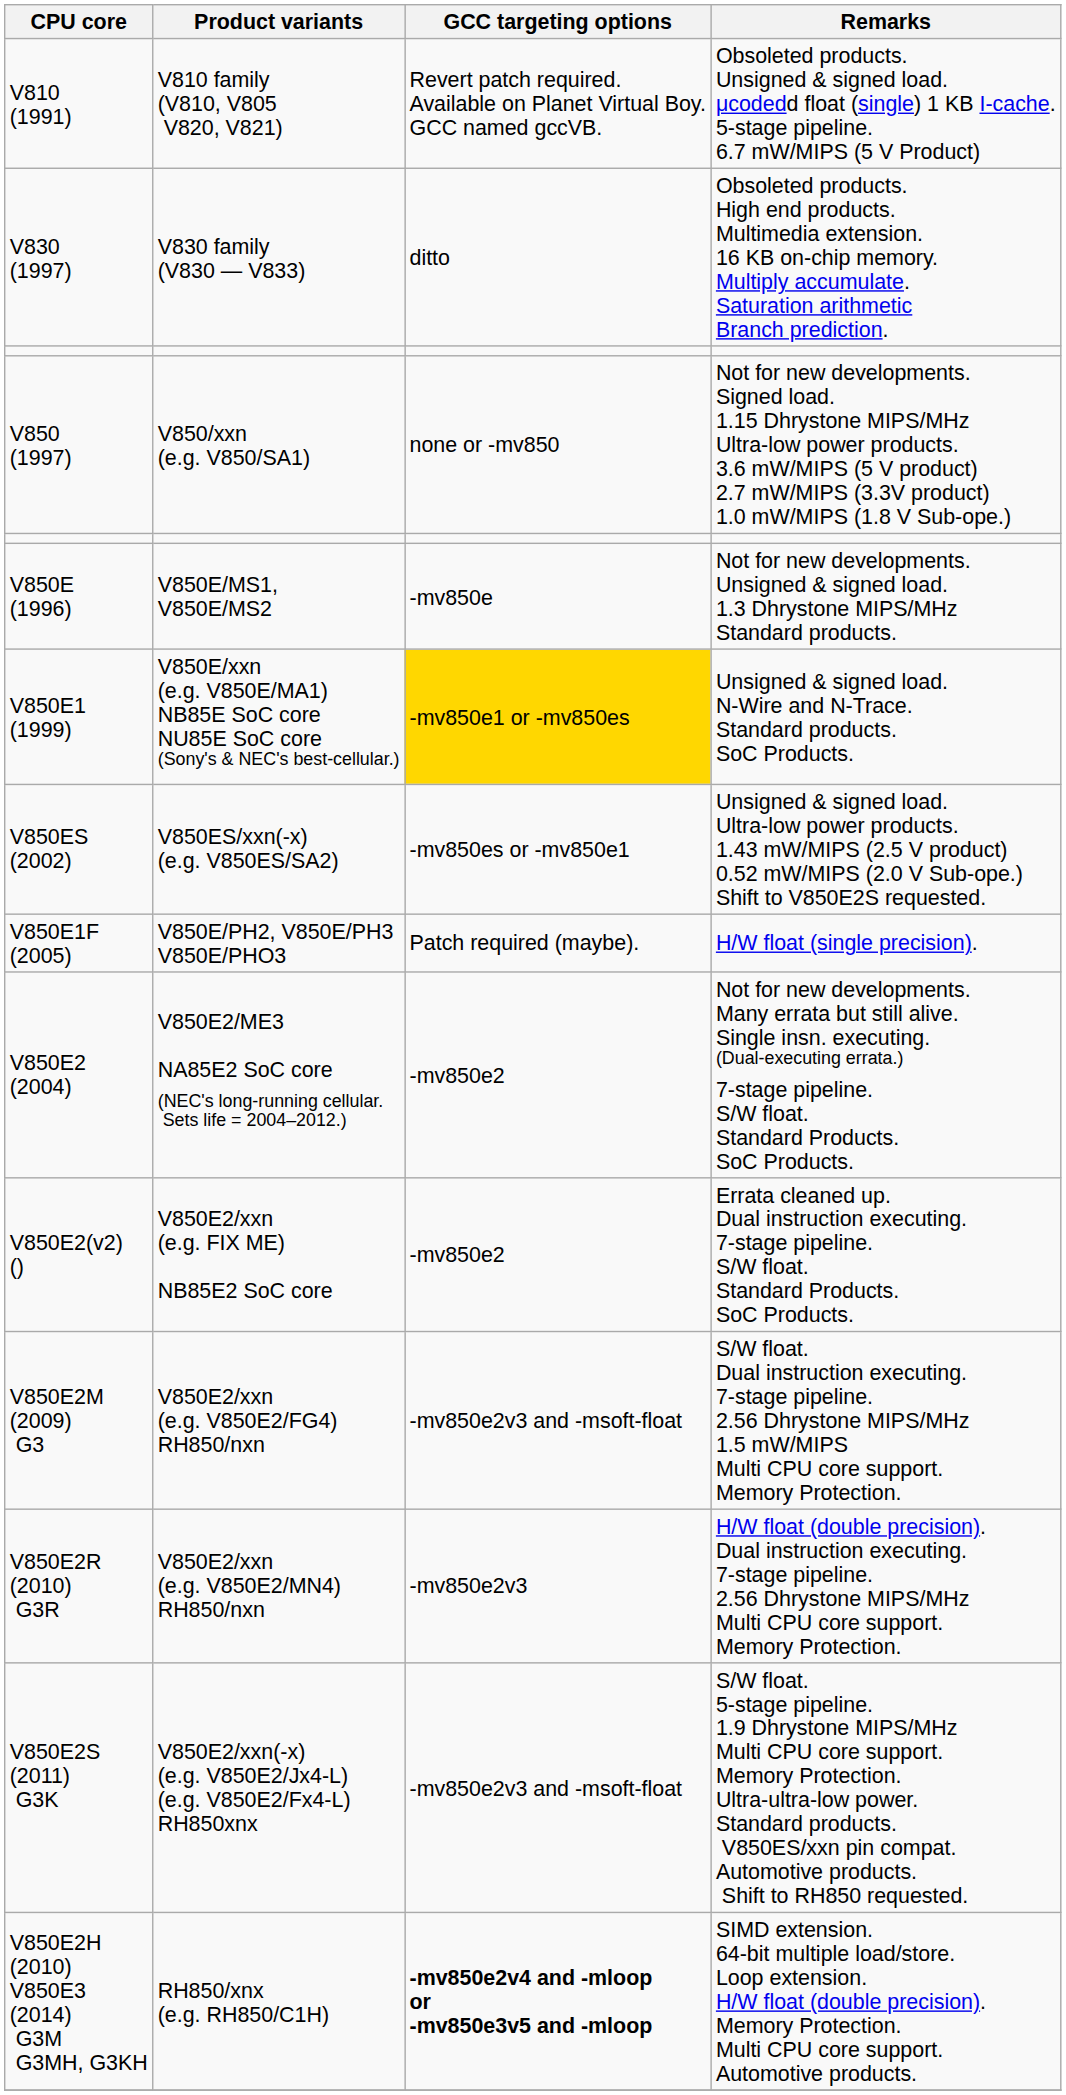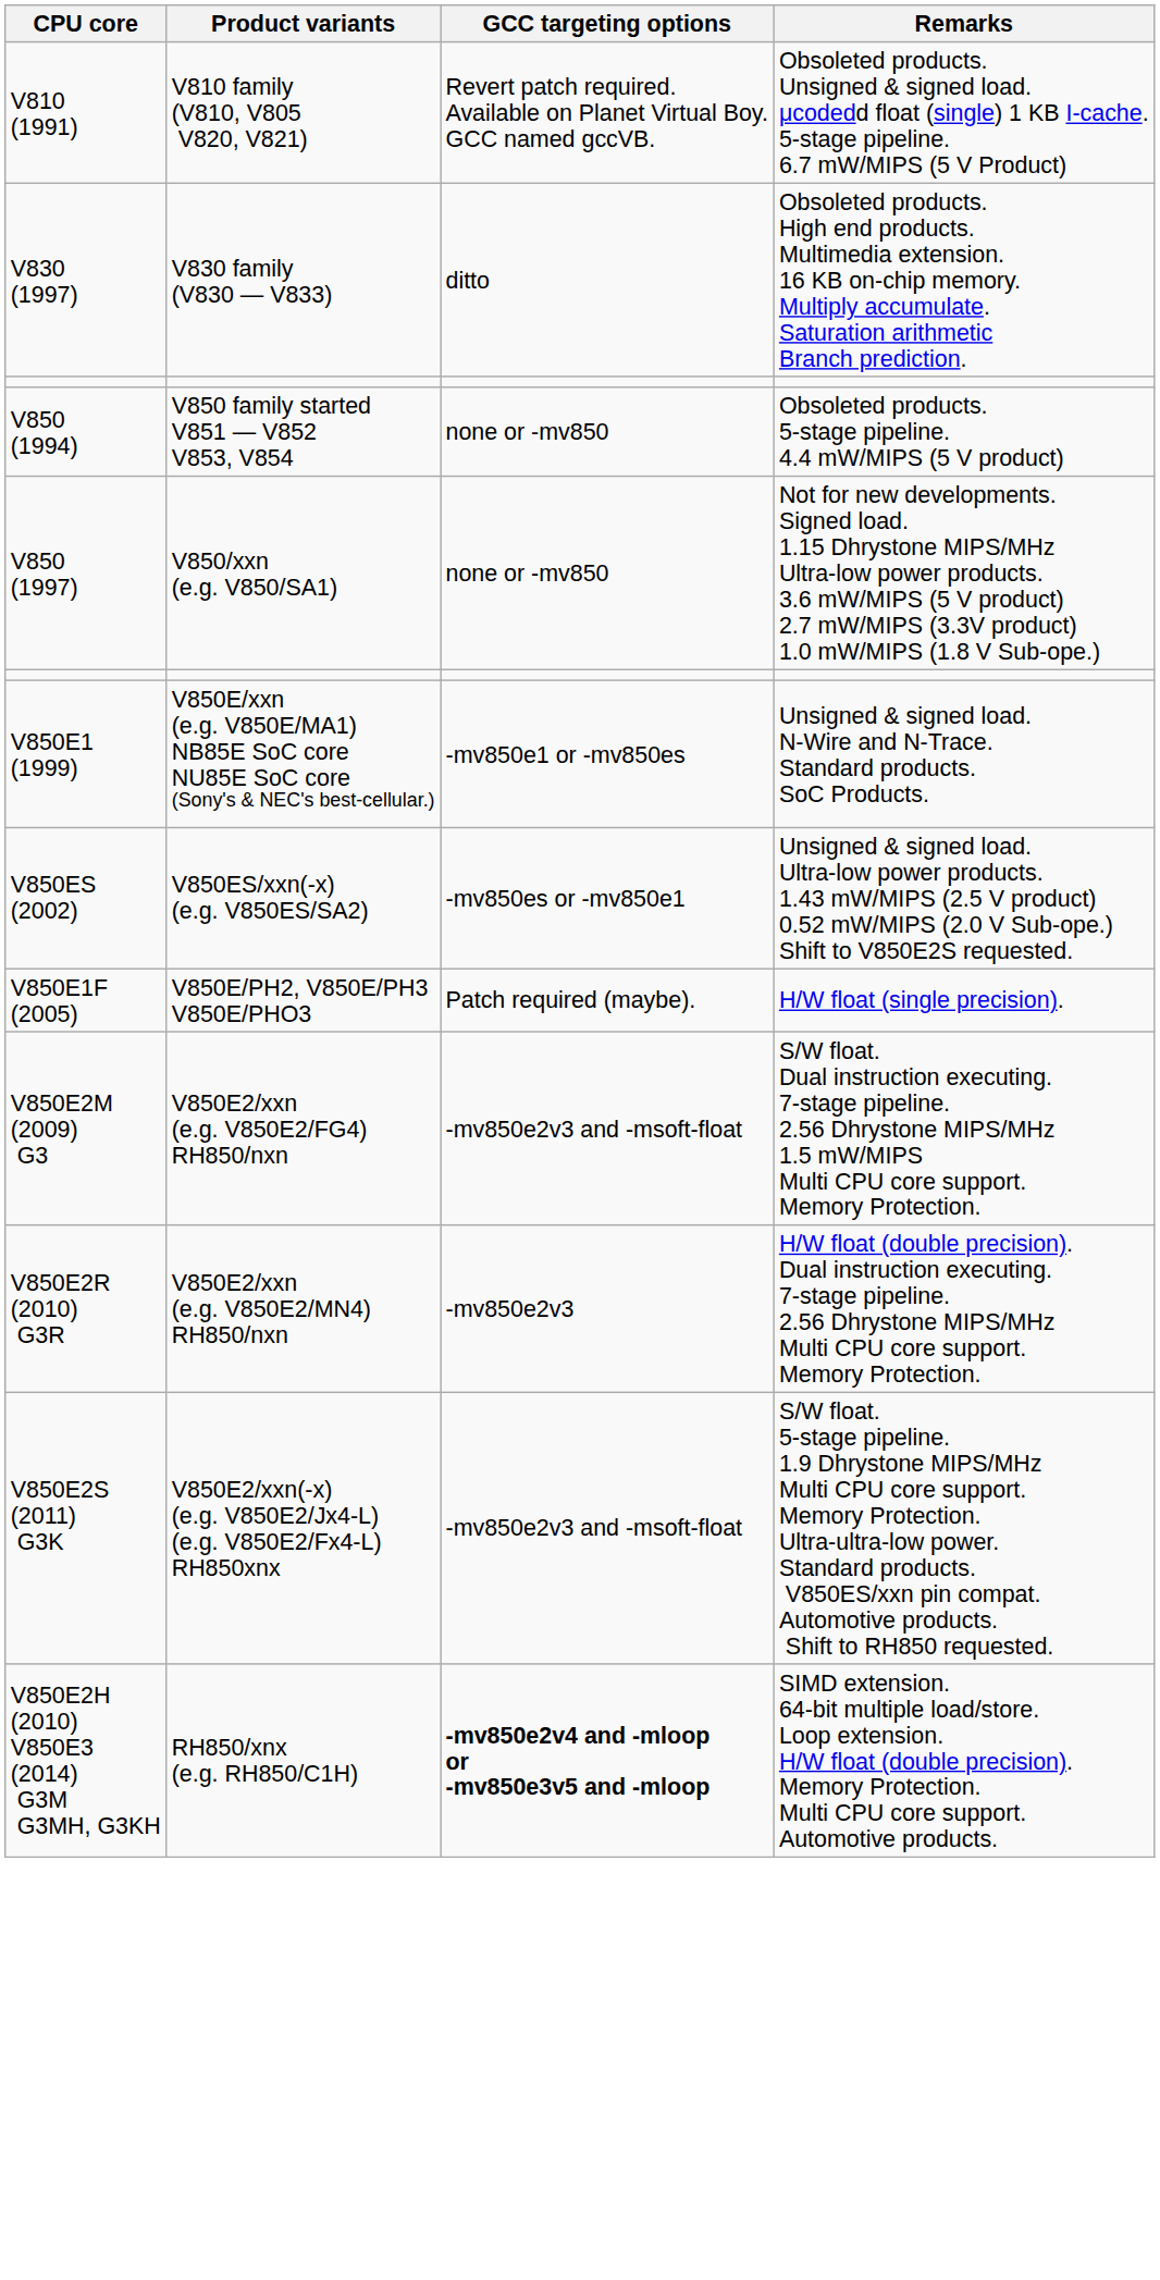+ row: V850 (1994) | V850 family started V851 — V852 V853, V854 | none or -mv850 | Obsoleted products. 5-stage pipeline. 4.4 mW/MIPS (5 V product)
- row: V850E (1996) | V850E/MS1, V850E/MS2 | -mv850e | Not for new developments. Unsigned & signed load. 1.3 Dhrystone MIPS/MHz Standard products.
V850E1 (1999) | GCC targeting options: gold background -> no background
- row: V850E2 (2004) | V850E2/ME3 NA85E2 SoC core (NEC's long-running cellular. Sets life = 2004–2012.) | -mv850e2 | Not for new developments. Many errata but still alive. Single insn. executing. (Dual-executing errata.) 7-stage pipeline. S/W float. Standard Products. SoC Products.
- row: V850E2(v2) () | V850E2/xxn (e.g. FIX ME) NB85E2 SoC core | -mv850e2 | Errata cleaned up. Dual instruction executing. 7-stage pipeline. S/W float. Standard Products. SoC Products.
